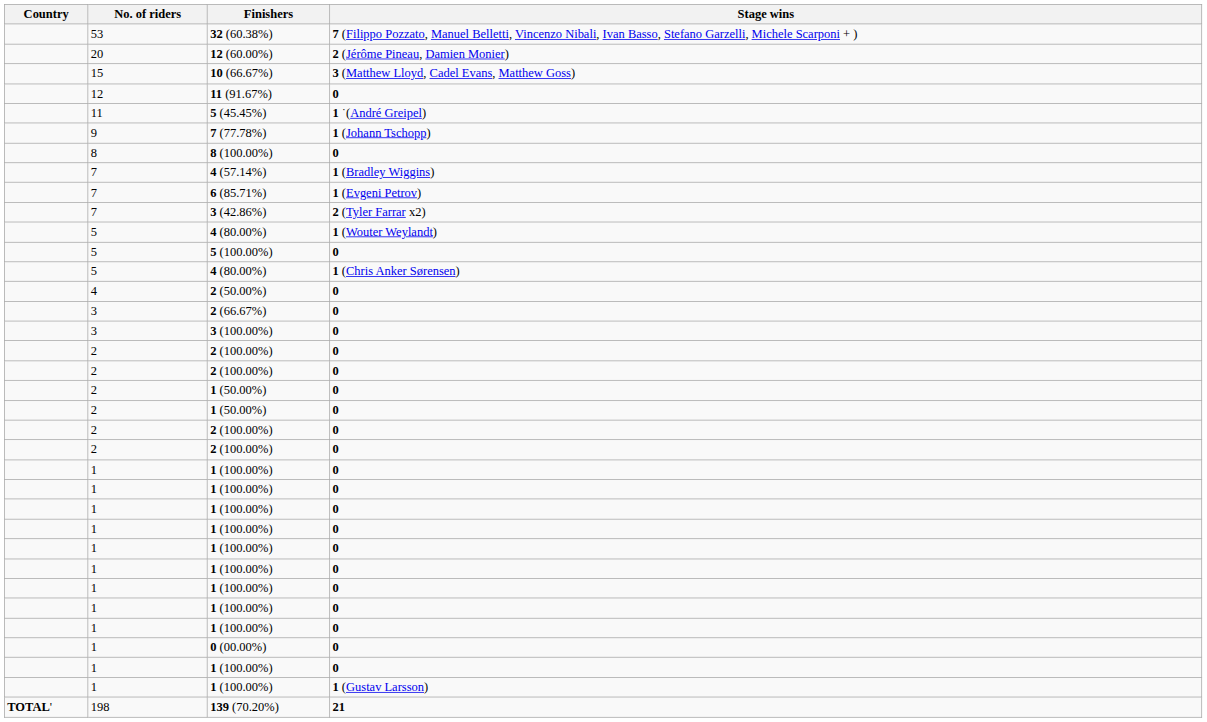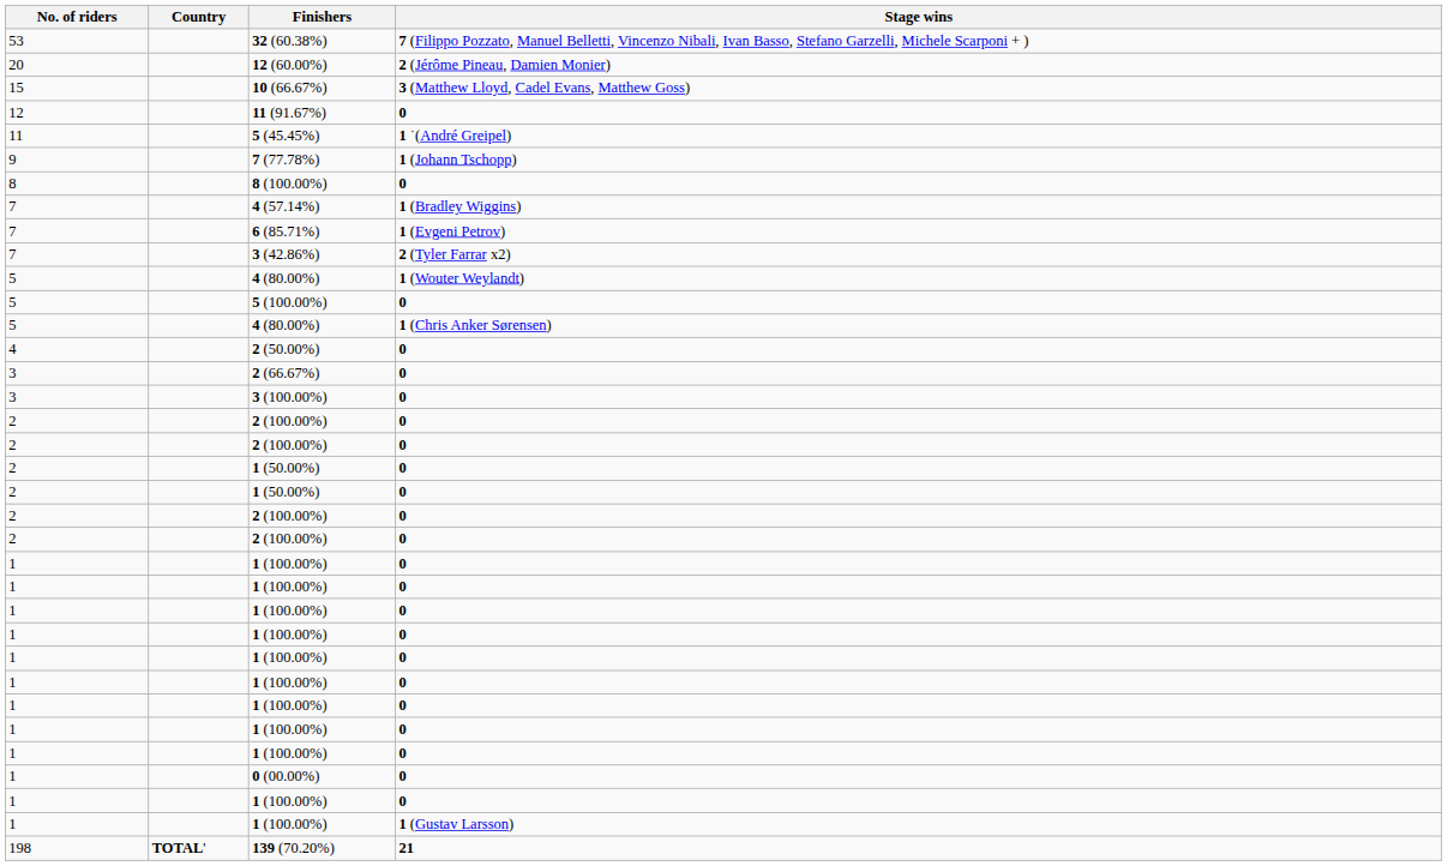columns swapped: Country <-> No. of riders
